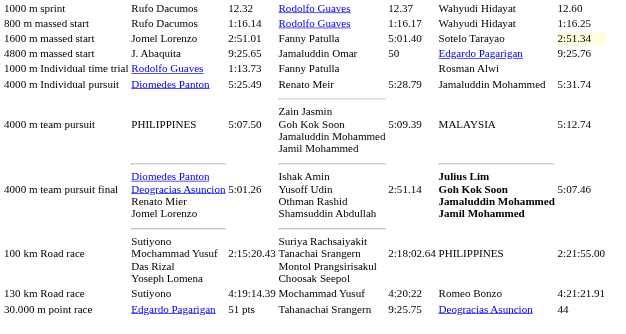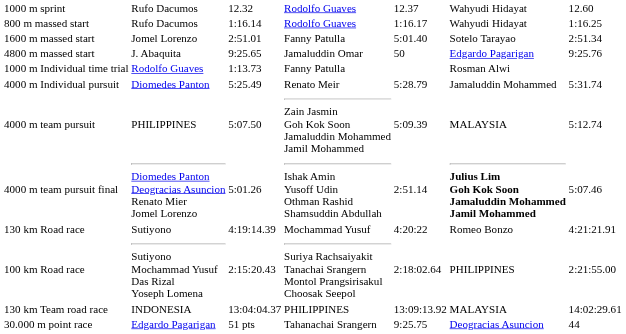1600 m massed start | column 7: lightyellow background -> no background
rows swapped: 100 km Road race <-> 130 km Road race
+ row: 130 km Team road race | INDONESIA | 13:04:04.37 | PHILIPPINES | 13:09:13.92 | MALAYSIA | 14:02:29.61
